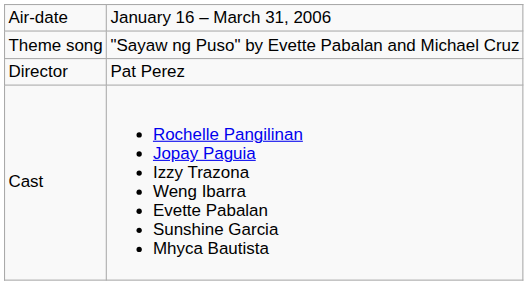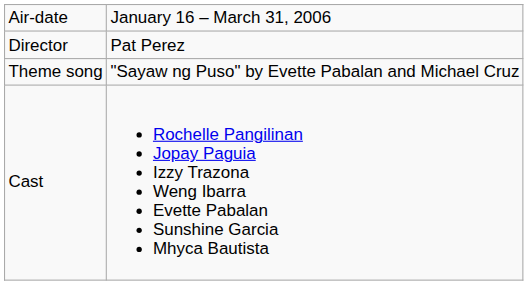rows swapped: Theme song <-> Director
